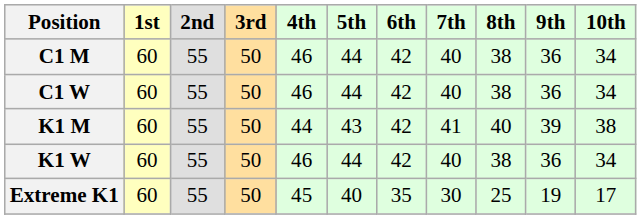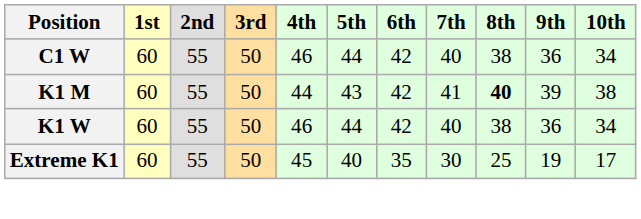- row: C1 M | 60 | 55 | 50 | 46 | 44 | 42 | 40 | 38 | 36 | 34
K1 M | 8th: normal -> bold
